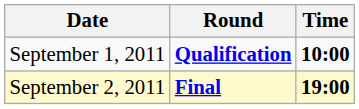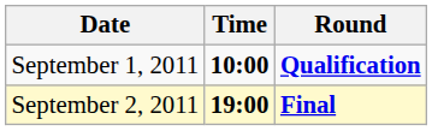columns swapped: Time <-> Round
